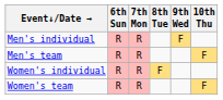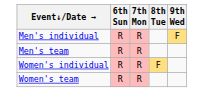- column: 10th Thu | F | F
